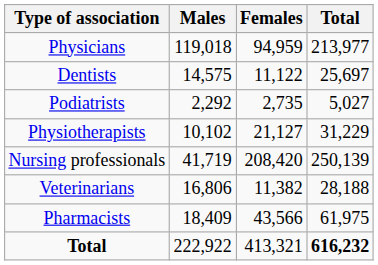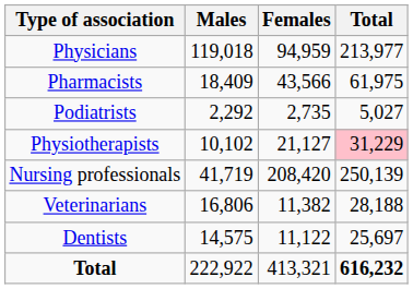rows swapped: Dentists <-> Pharmacists
Physiotherapists | Total: no background -> pink background
